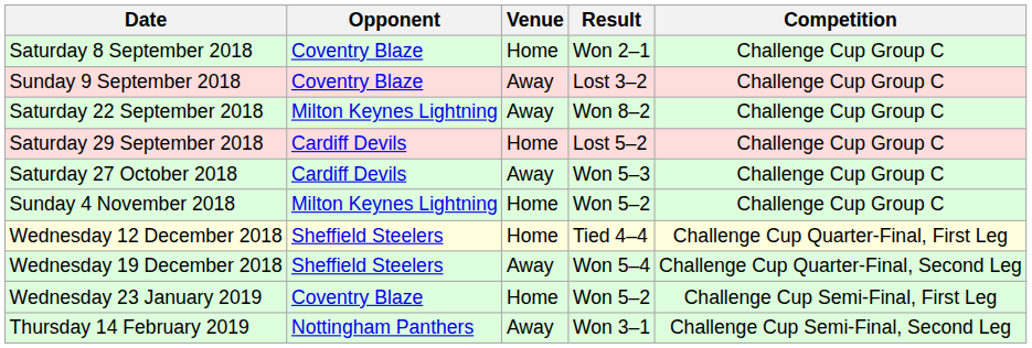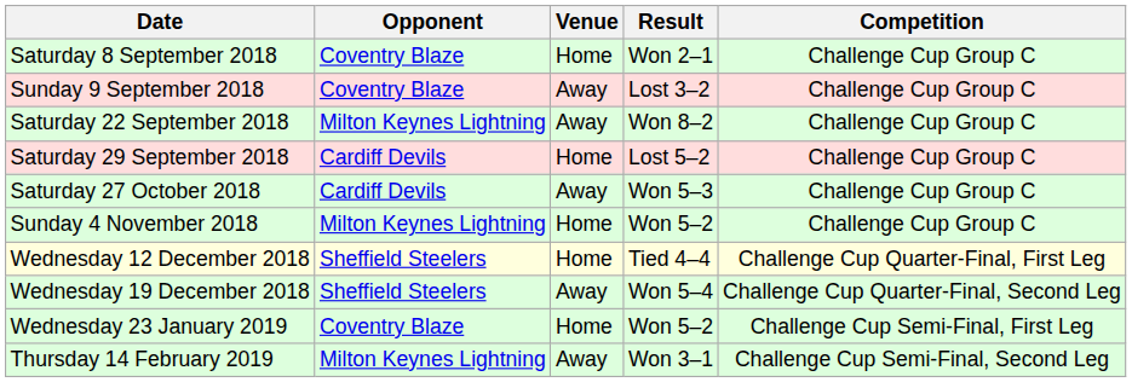Thursday 14 February 2019 | Opponent: Nottingham Panthers -> Milton Keynes Lightning
